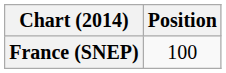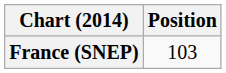France (SNEP) | Position: 100 -> 103
